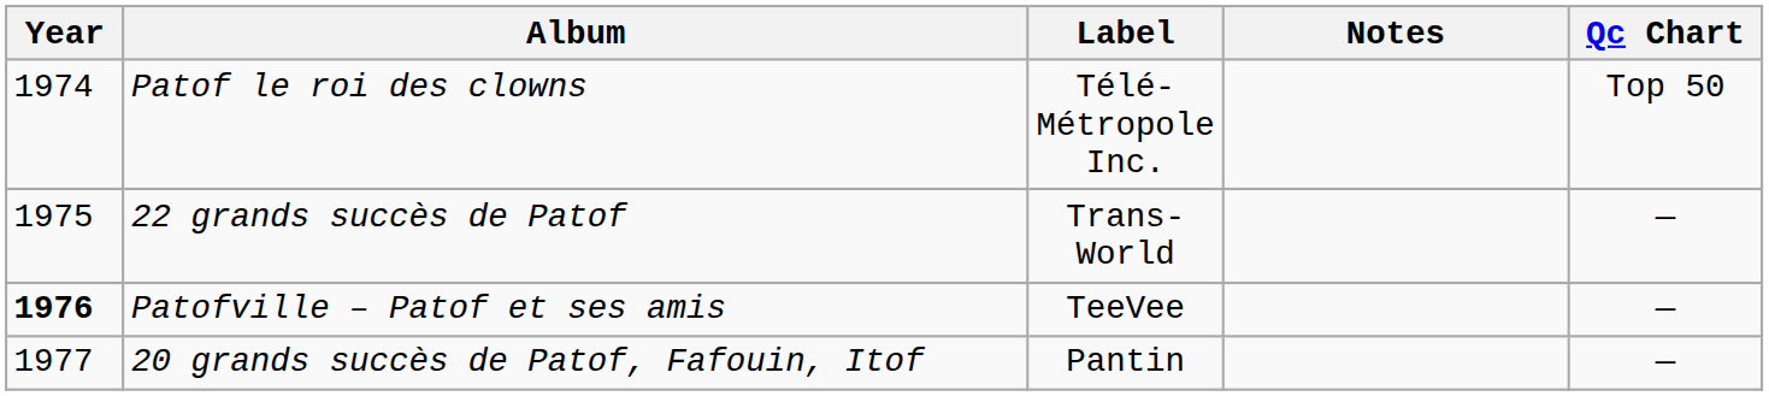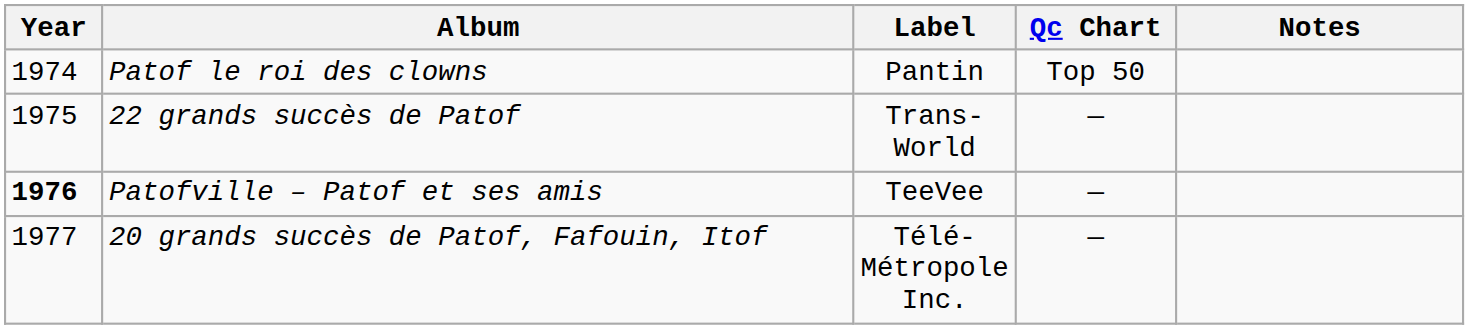columns swapped: Qc Chart <-> Notes
Patof le roi des clowns | Label: Télé-Métropole Inc. -> Pantin
20 grands succès de Patof, Fafouin, Itof | Label: Pantin -> Télé-Métropole Inc.
